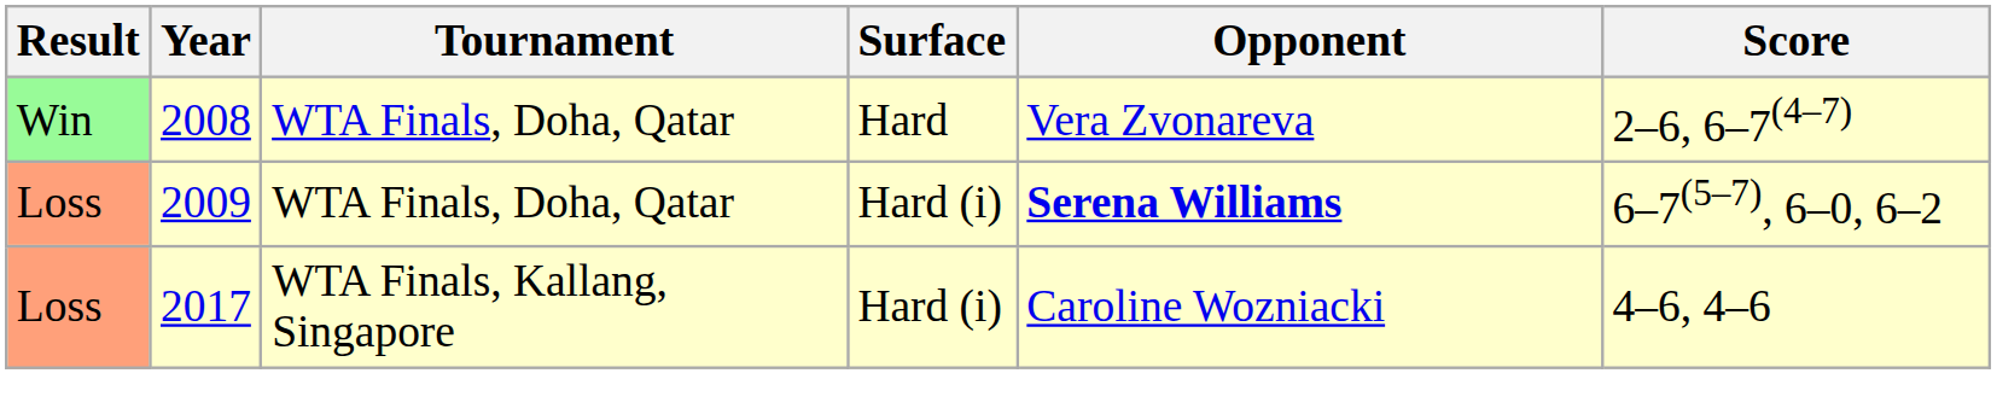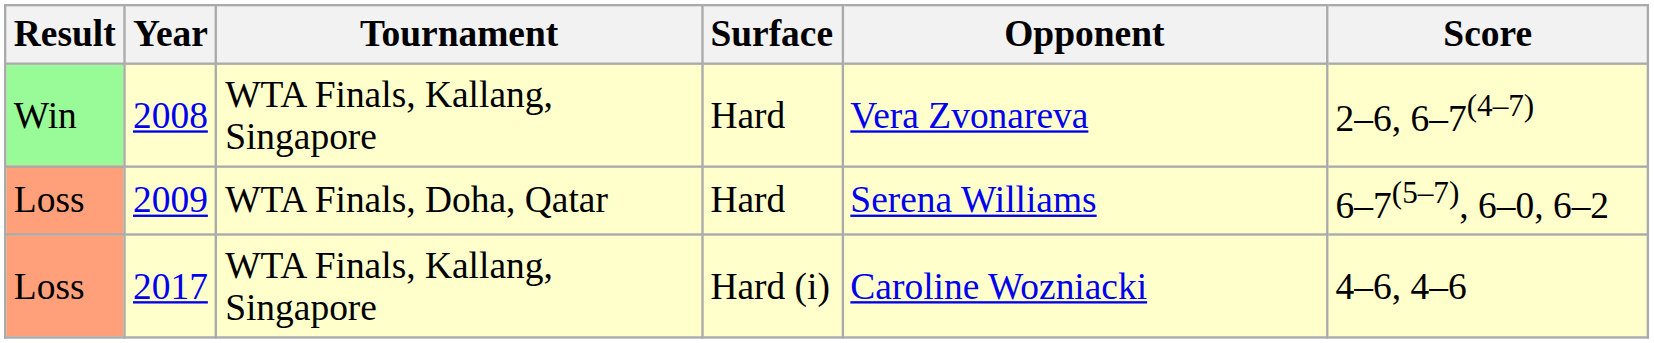2008 | Tournament: WTA Finals, Doha, Qatar -> WTA Finals, Kallang, Singapore
2009 | Surface: Hard (i) -> Hard
2009 | Opponent: bold -> normal
